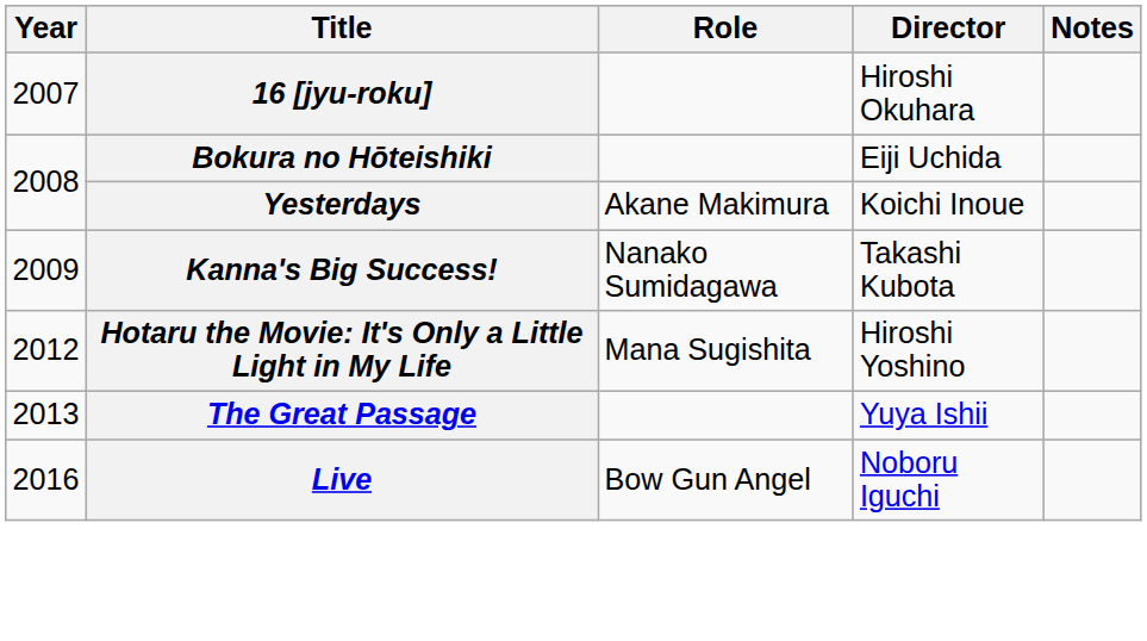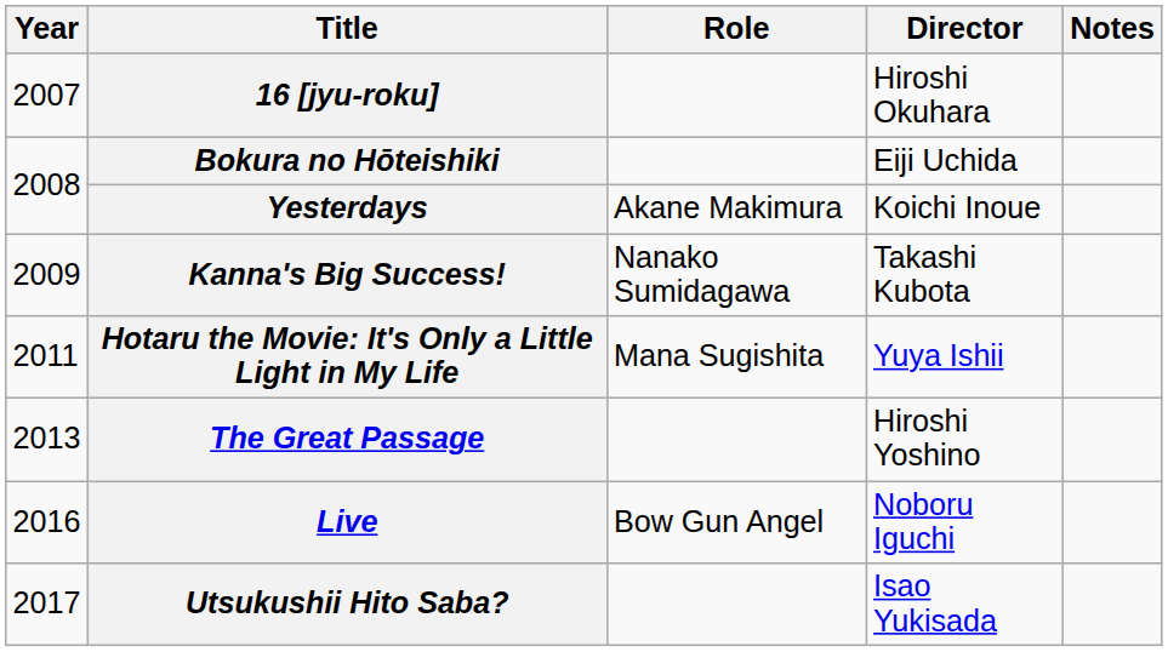Hotaru the Movie: It's Only a Little Light in My Life | Year: 2012 -> 2011
Hotaru the Movie: It's Only a Little Light in My Life | Director: Hiroshi Yoshino -> Yuya Ishii
The Great Passage | Director: Yuya Ishii -> Hiroshi Yoshino
+ row: 2017 | Utsukushii Hito Saba? | Isao Yukisada
